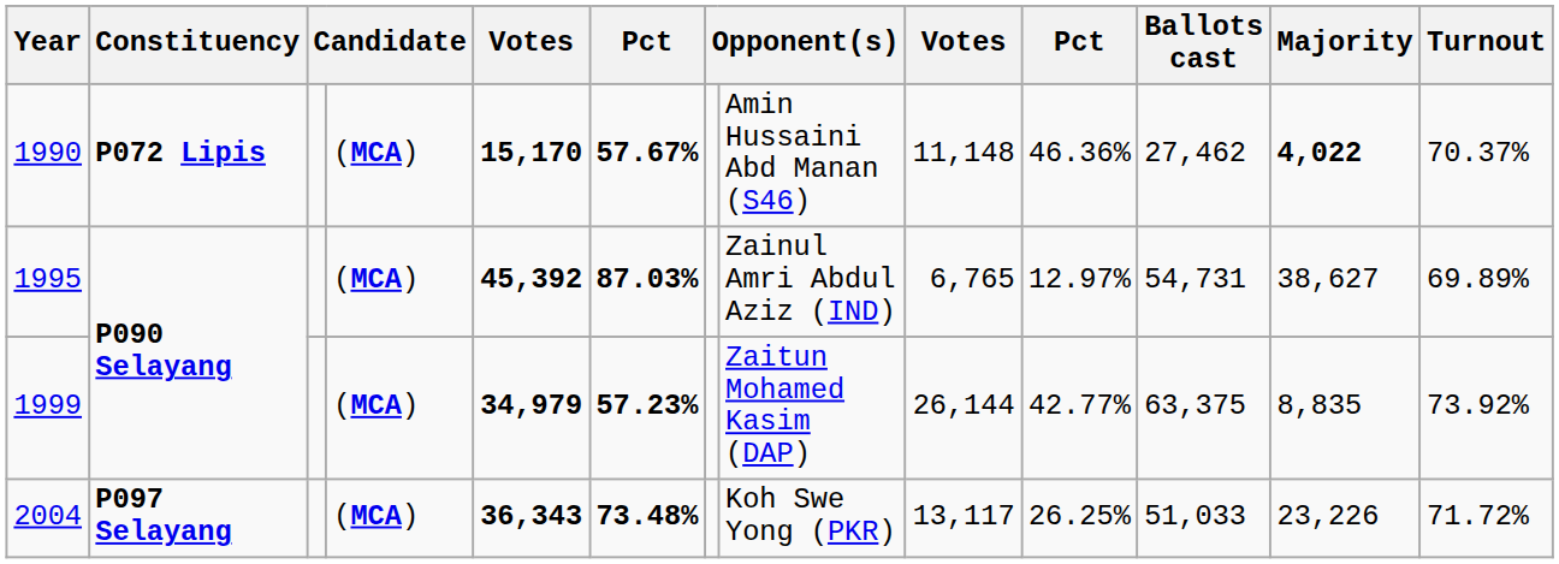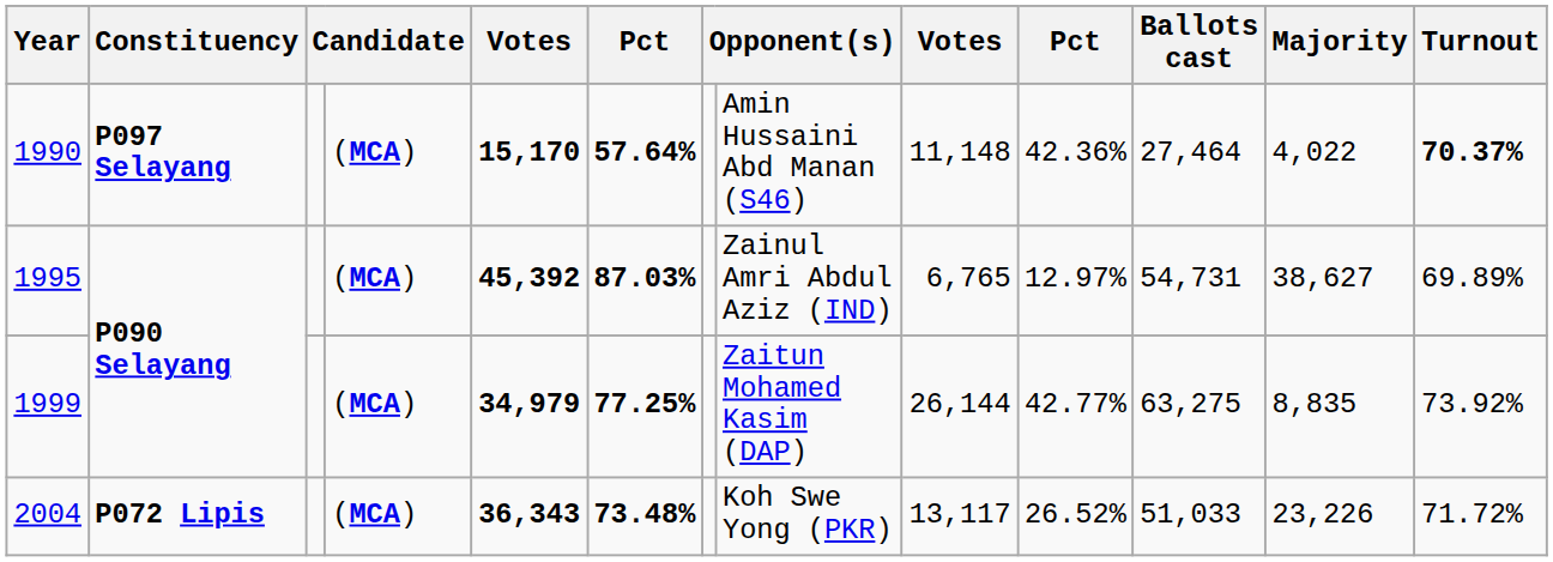1990 | Constituency: P072 Lipis -> P097 Selayang
1990 | column 6: 57.67% -> 57.64%
1990 | column 10: 46.36% -> 42.36%
1990 | Ballots cast: 27,462 -> 27,464
1990 | Majority: bold -> normal
1990 | Turnout: normal -> bold
1999 | column 6: 57.23% -> 77.25%
1999 | Ballots cast: 63,375 -> 63,275
2004 | Constituency: P097 Selayang -> P072 Lipis
2004 | column 10: 26.25% -> 26.52%
